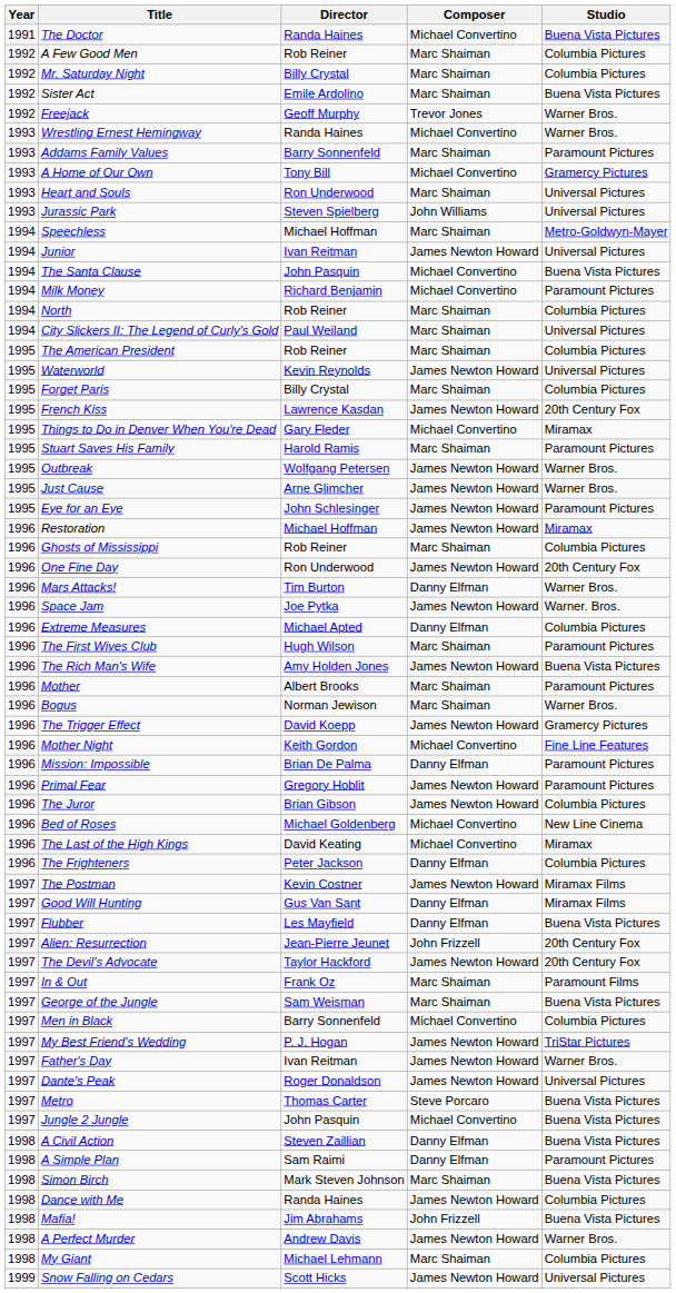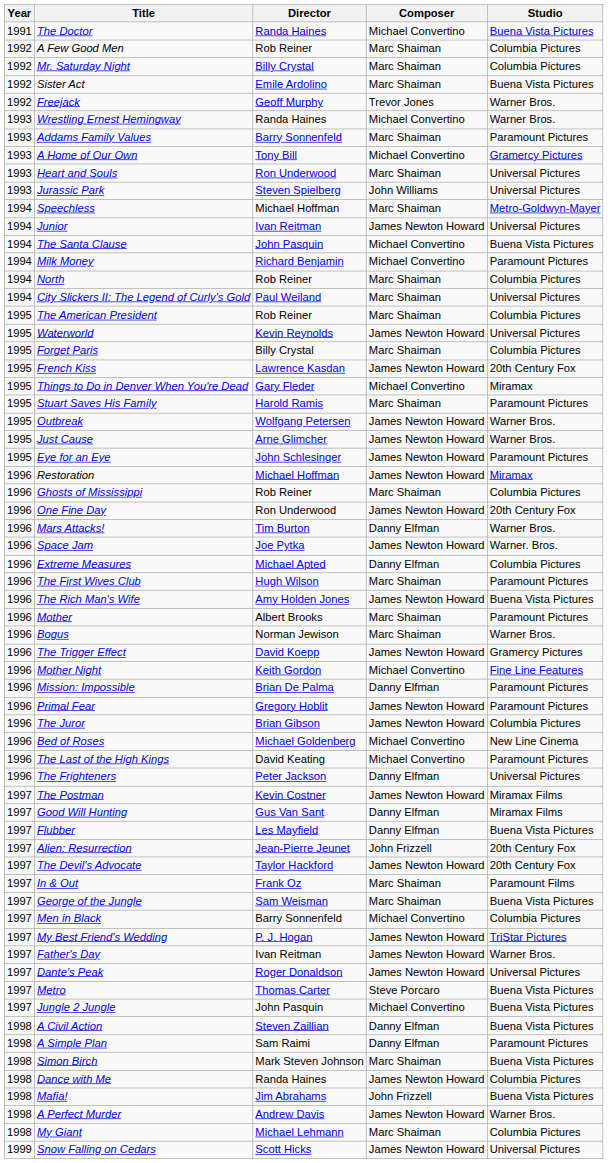The Last of the High Kings | Studio: Miramax -> Paramount Pictures
The Frighteners | Studio: Columbia Pictures -> Universal Pictures
